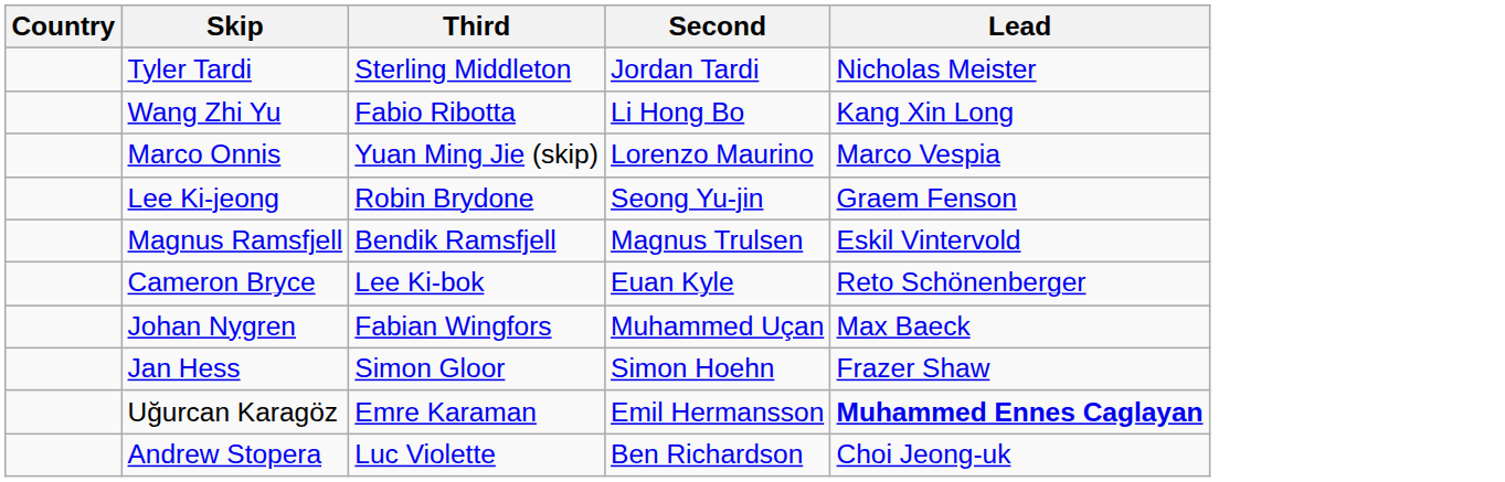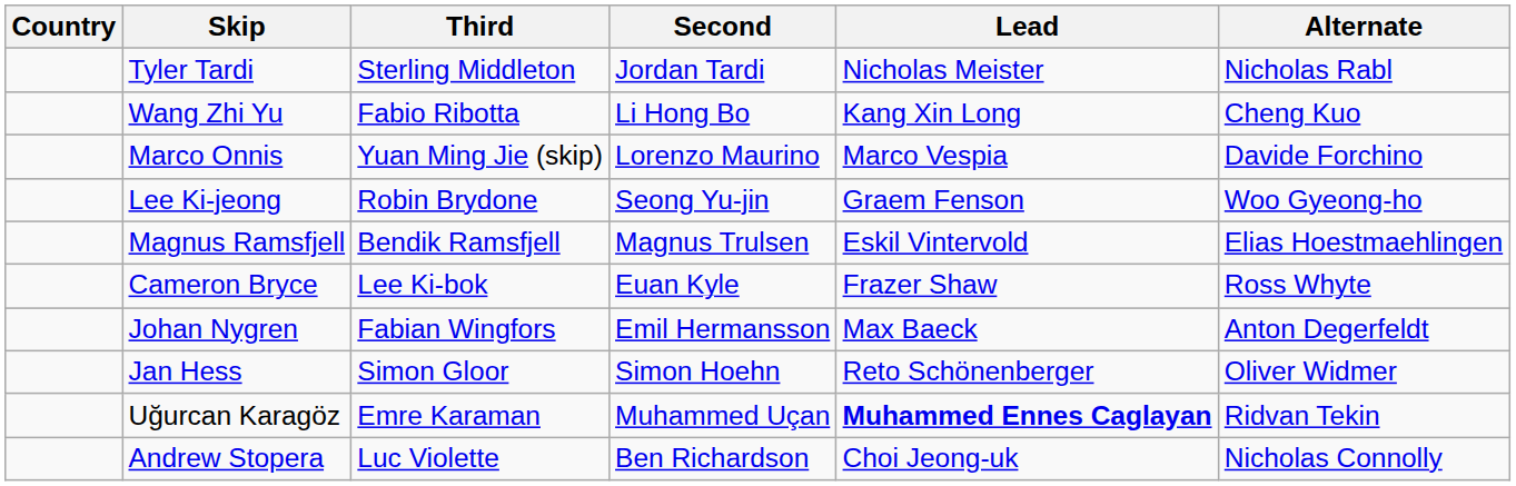+ column: Alternate | Nicholas Rabl | Cheng Kuo | Davide Forchino | Woo Gyeong-ho | Elias Hoestmaehlingen | Ross Whyte | Anton Degerfeldt | Oliver Widmer | Ridvan Tekin | Nicholas Connolly
Cameron Bryce | Lead: Reto Schönenberger -> Frazer Shaw
Johan Nygren | Second: Muhammed Uçan -> Emil Hermansson
Jan Hess | Lead: Frazer Shaw -> Reto Schönenberger
Uğurcan Karagöz | Second: Emil Hermansson -> Muhammed Uçan
